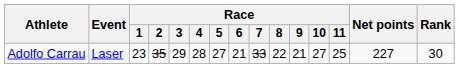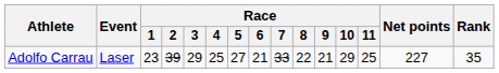Adolfo Carrau | Race / 2: 35 -> 39
Adolfo Carrau | Race / 4: 28 -> 25
Adolfo Carrau | Race / 10: 27 -> 29
Adolfo Carrau | Rank: 30 -> 35
